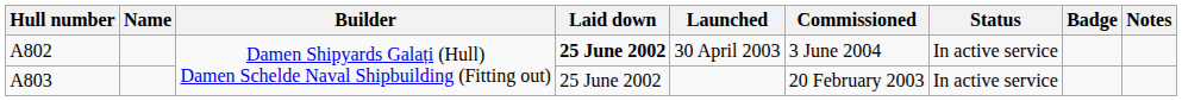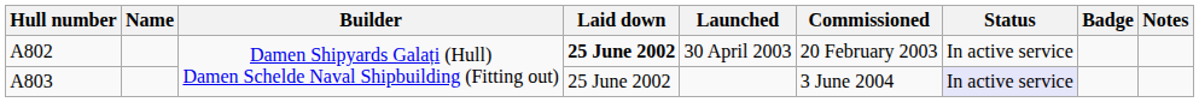A802 | Commissioned: 3 June 2004 -> 20 February 2003
A803 | Commissioned: 20 February 2003 -> 3 June 2004
A803 | Status: no background -> lavender background
